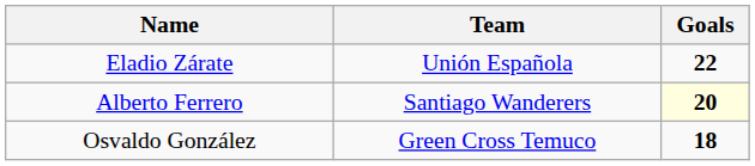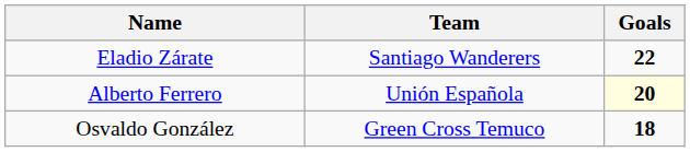Eladio Zárate | Team: Unión Española -> Santiago Wanderers
Alberto Ferrero | Team: Santiago Wanderers -> Unión Española
